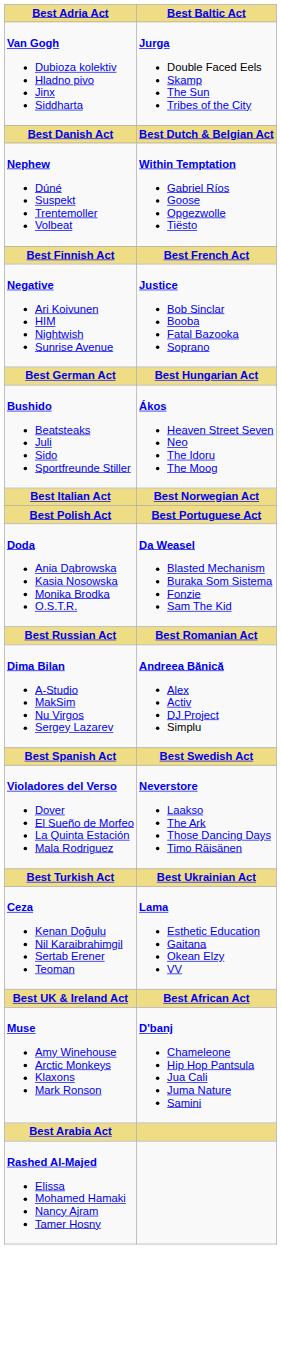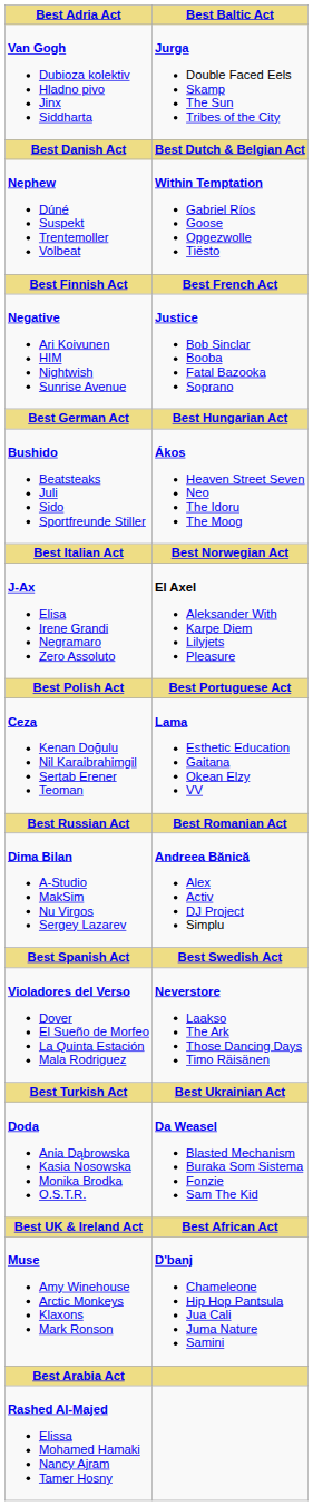+ row: J-Ax Elisa Irene Grandi Negramaro Zero Assoluto | El Axel Aleksander With Karpe Diem Lilyjets Pleasure
rows swapped: Doda Ania Dąbrowska Kasia Nosowska Monika Brodka O.S.T.R. <-> Ceza Kenan Doğulu Nil Karaibrahimgil Sertab Erener Teoman
